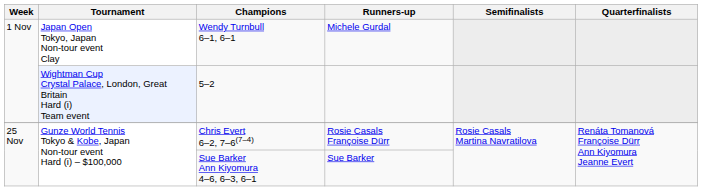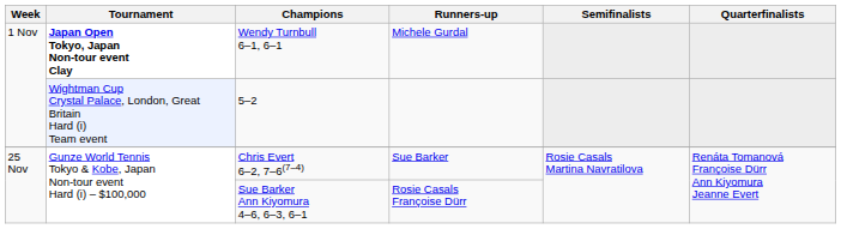Wendy Turnbull 6–1, 6–1 | Tournament: normal -> bold
Chris Evert 6–2, 7–6(7–4) | Runners-up: Rosie Casals Françoise Dürr -> Sue Barker
Sue Barker Ann Kiyomura 4–6, 6–3, 6–1 | Runners-up: Sue Barker -> Rosie Casals Françoise Dürr
